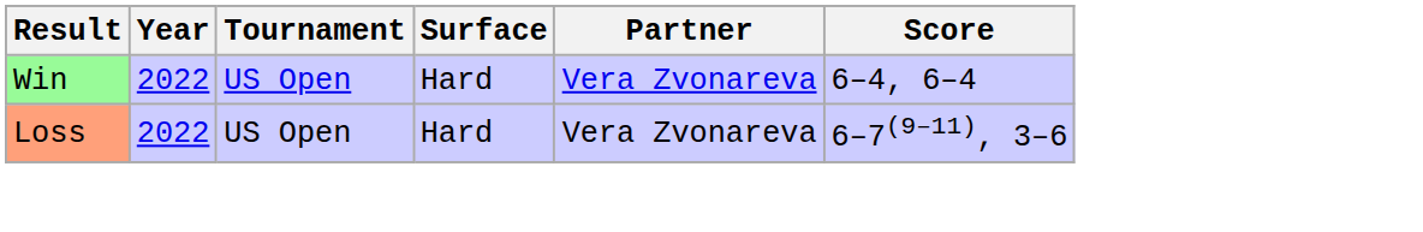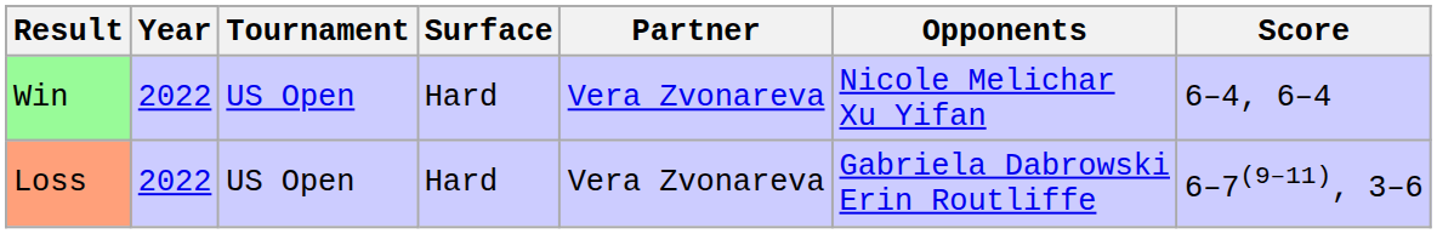+ column: Opponents | Nicole Melichar Xu Yifan | Gabriela Dabrowski Erin Routliffe
